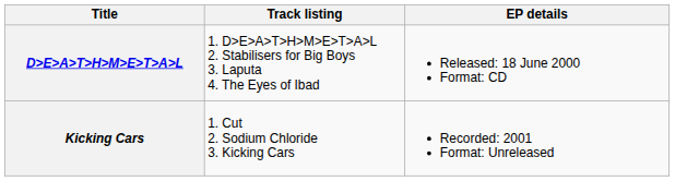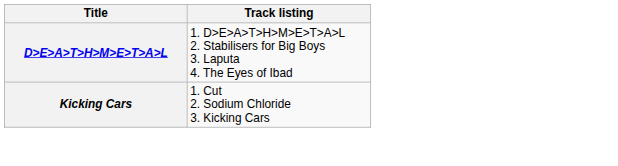- column: EP details | Released: 18 June 2000 Format: CD | Recorded: 2001 Format: Unreleased
